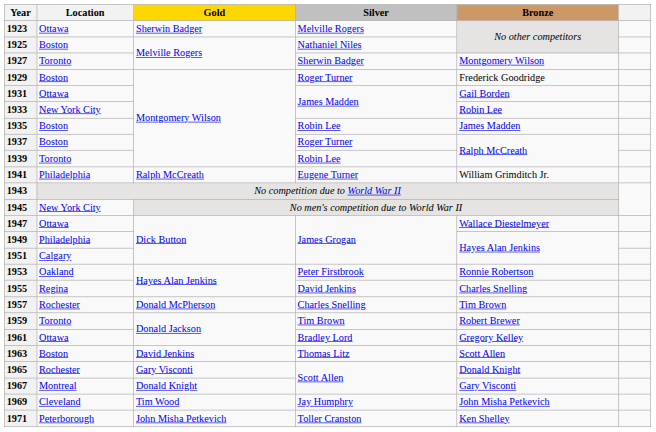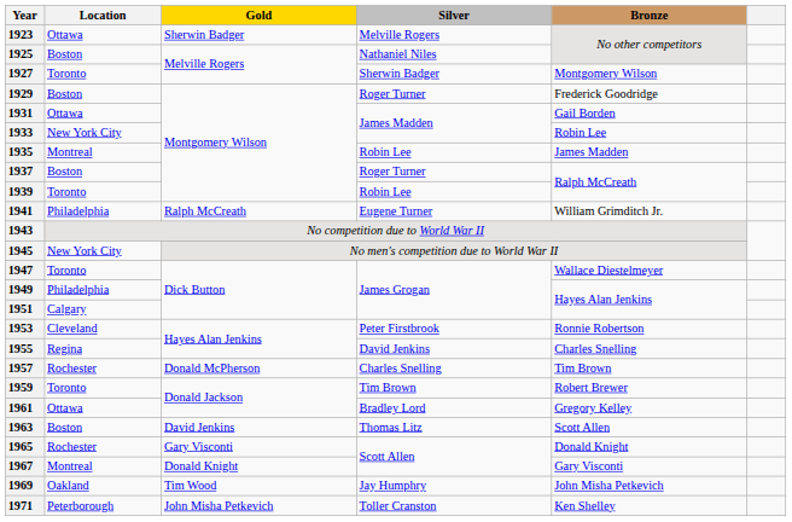1935 | Location: Boston -> Montreal
1947 | Location: Ottawa -> Toronto
1953 | Location: Oakland -> Cleveland
1969 | Location: Cleveland -> Oakland
